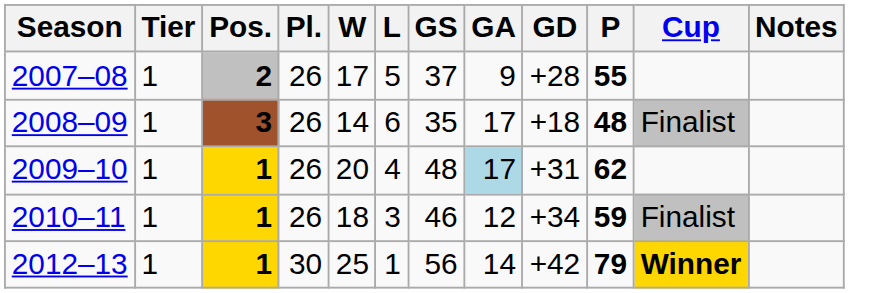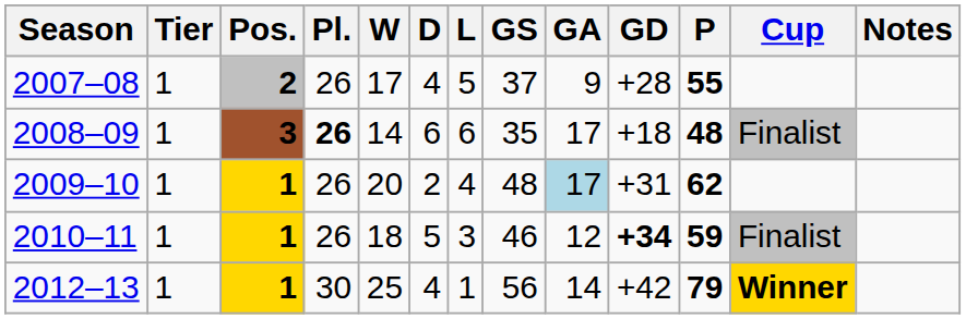+ column: D | 4 | 6 | 2 | 5 | 4
2008–09 | Pl.: normal -> bold
2010–11 | GD: normal -> bold
